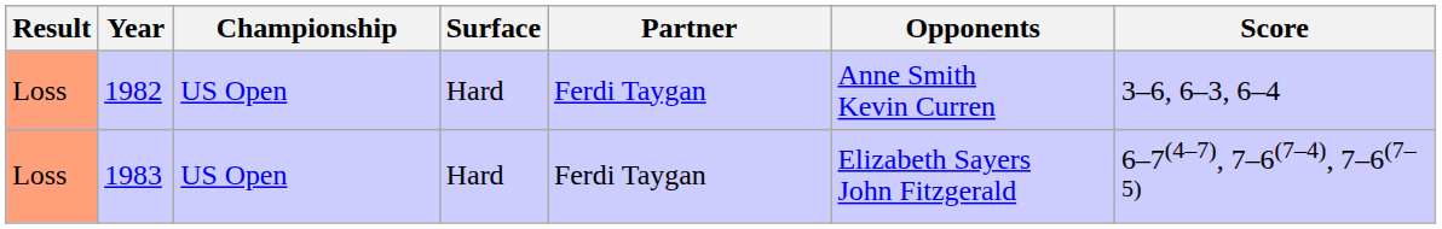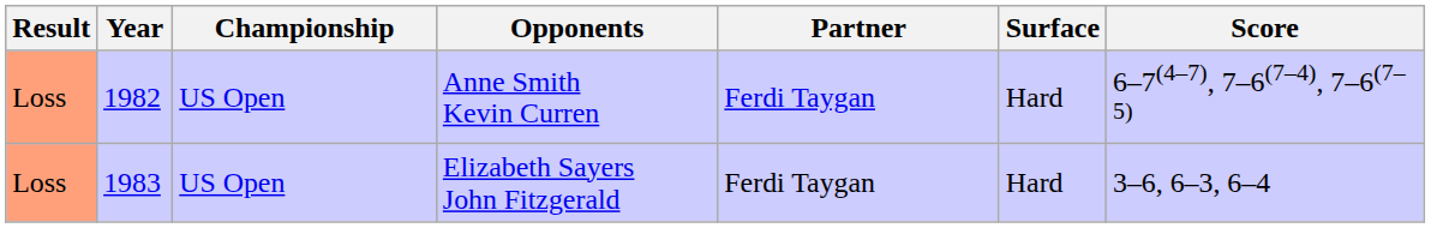columns swapped: Surface <-> Opponents
1982 | Score: 3–6, 6–3, 6–4 -> 6–7(4–7), 7–6(7–4), 7–6(7–5)
1983 | Score: 6–7(4–7), 7–6(7–4), 7–6(7–5) -> 3–6, 6–3, 6–4
